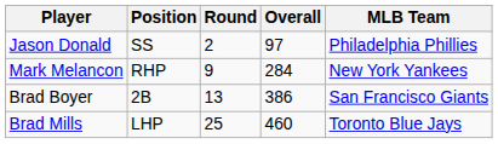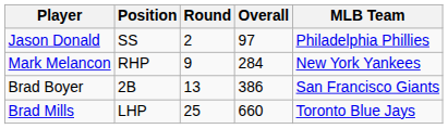Brad Mills | Overall: 460 -> 660
